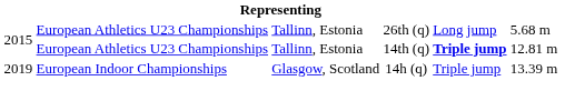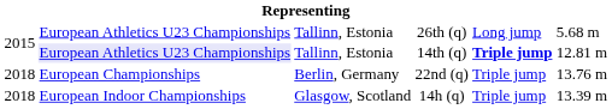14th (q) | column 2: no background -> lavender background
+ row: 2018 | European Championships | Berlin, Germany | 22nd (q) | Triple jump | 13.76 m
14h (q) | column 1: 2019 -> 2018
